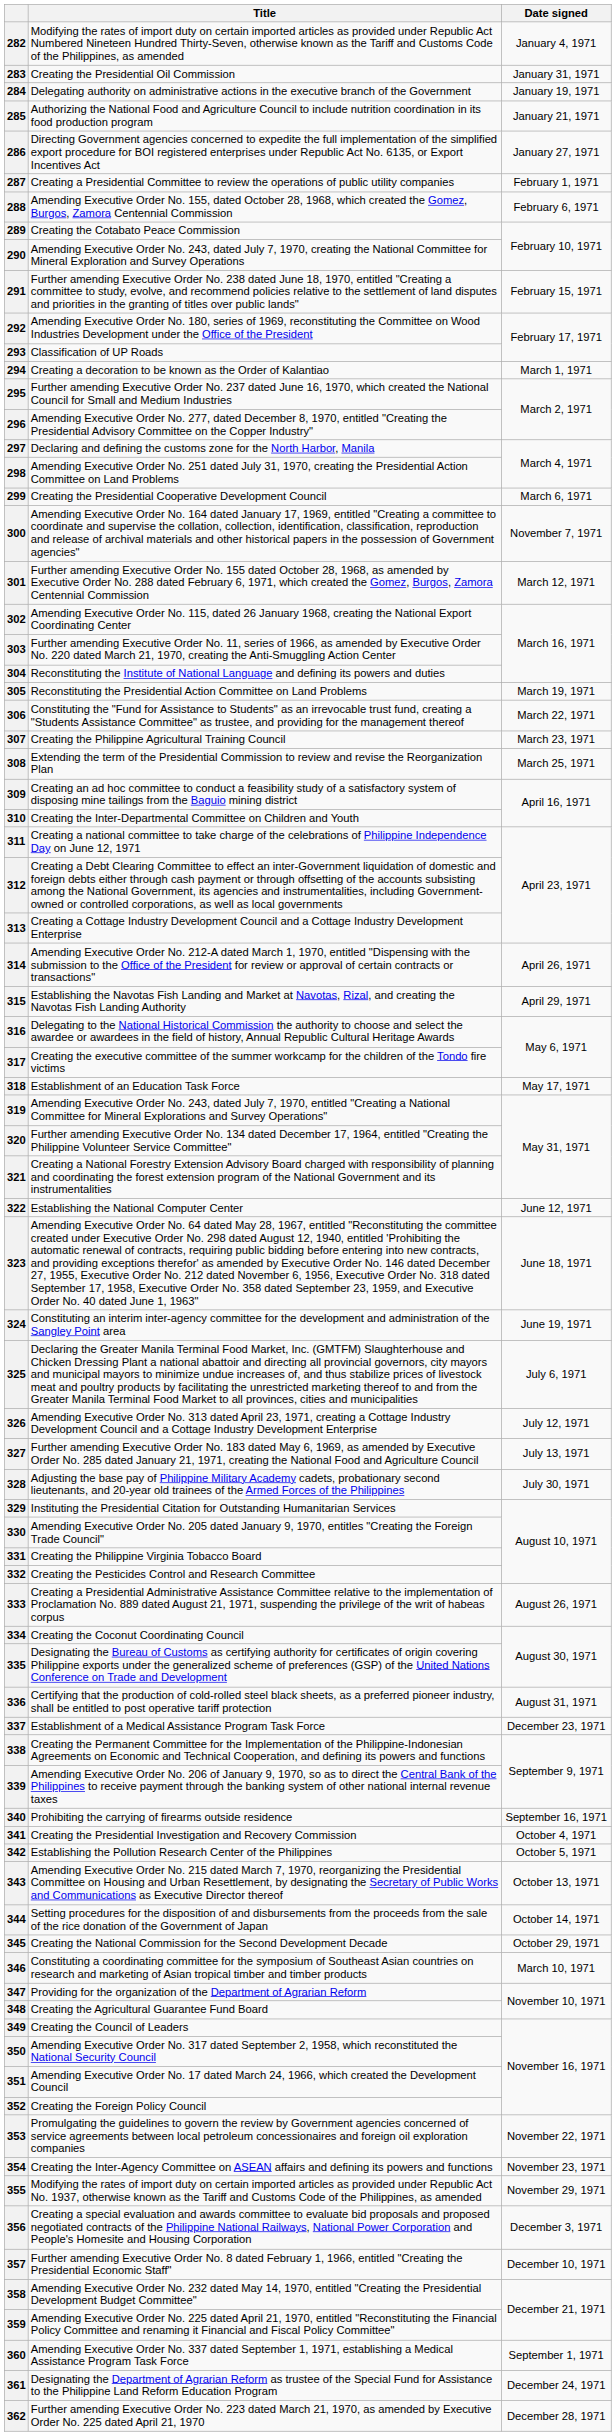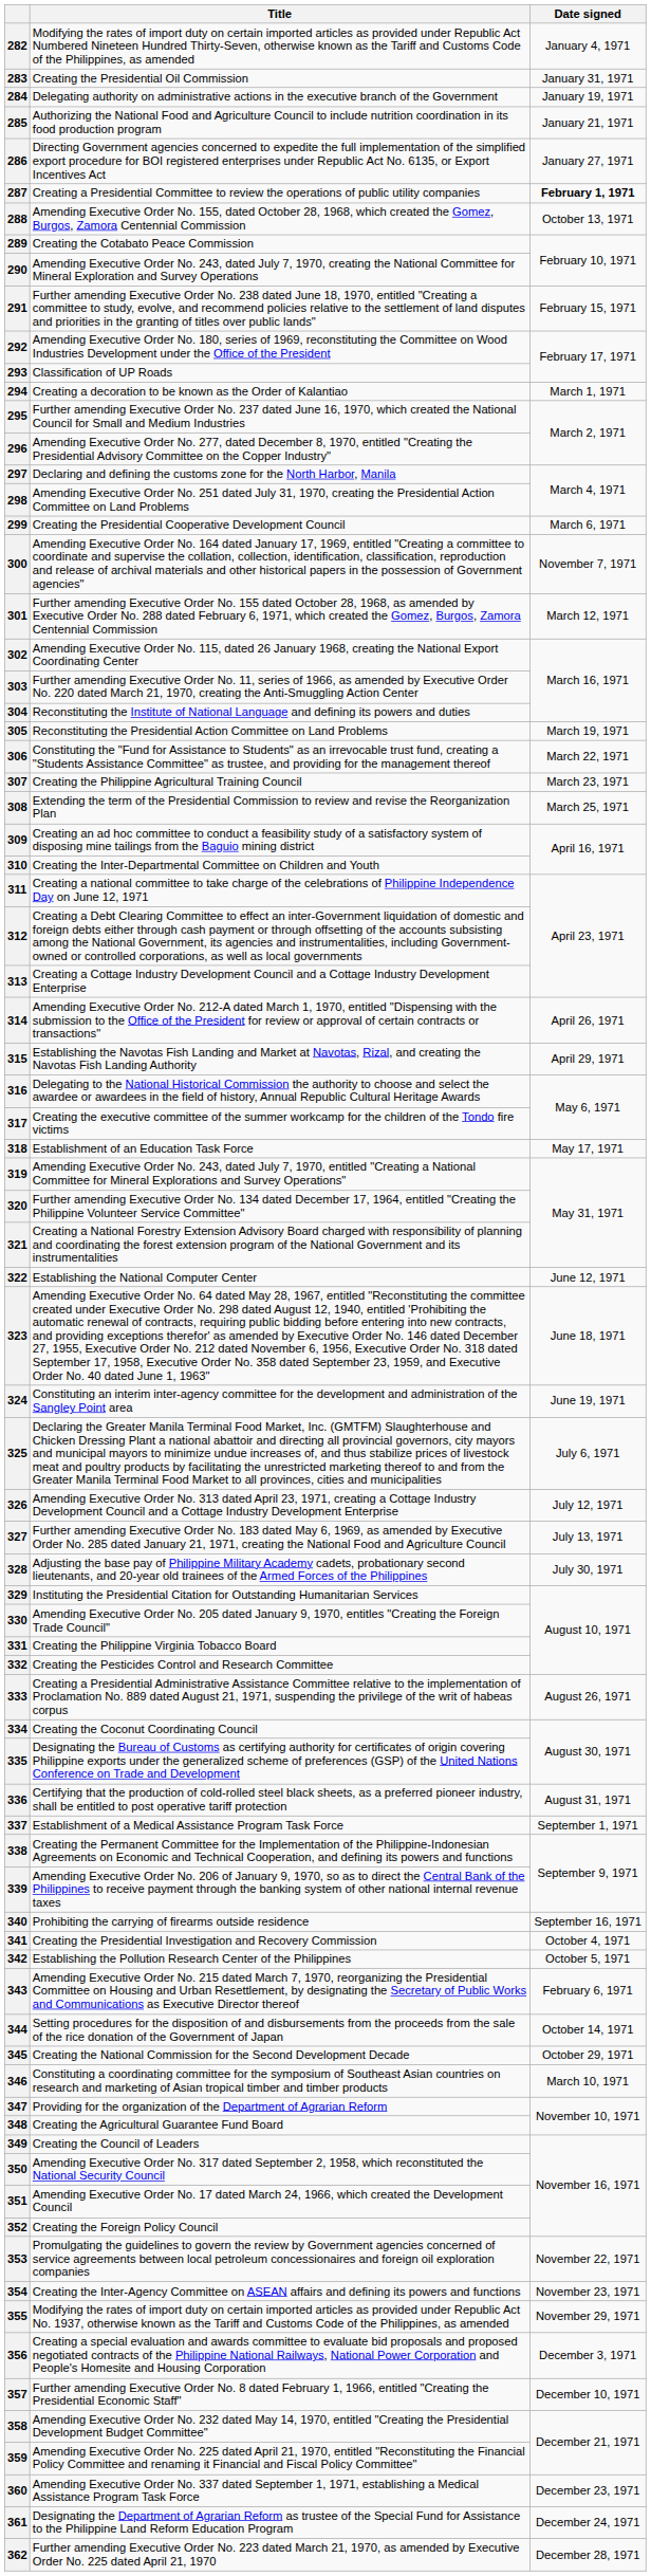287 | Date signed: normal -> bold
288 | Date signed: February 6, 1971 -> October 13, 1971
337 | Date signed: December 23, 1971 -> September 1, 1971
343 | Date signed: October 13, 1971 -> February 6, 1971
360 | Date signed: September 1, 1971 -> December 23, 1971
